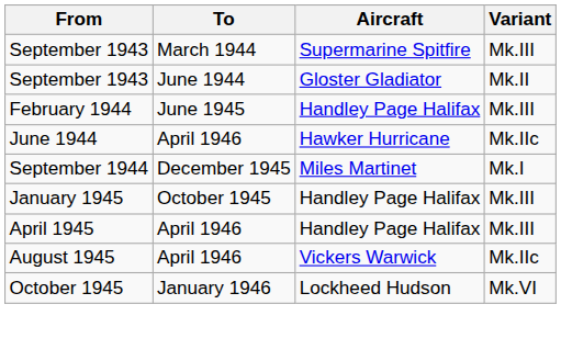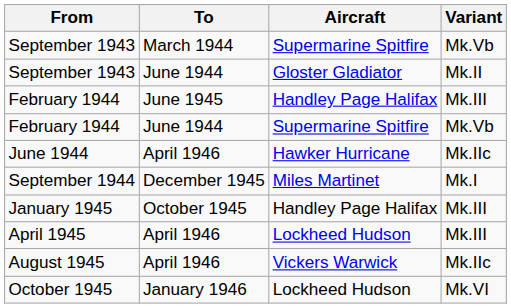September 1943 / March 1944 | Variant: Mk.III -> Mk.Vb
+ row: February 1944 | June 1944 | Supermarine Spitfire | Mk.Vb
April 1945 | Aircraft: Handley Page Halifax -> Lockheed Hudson
